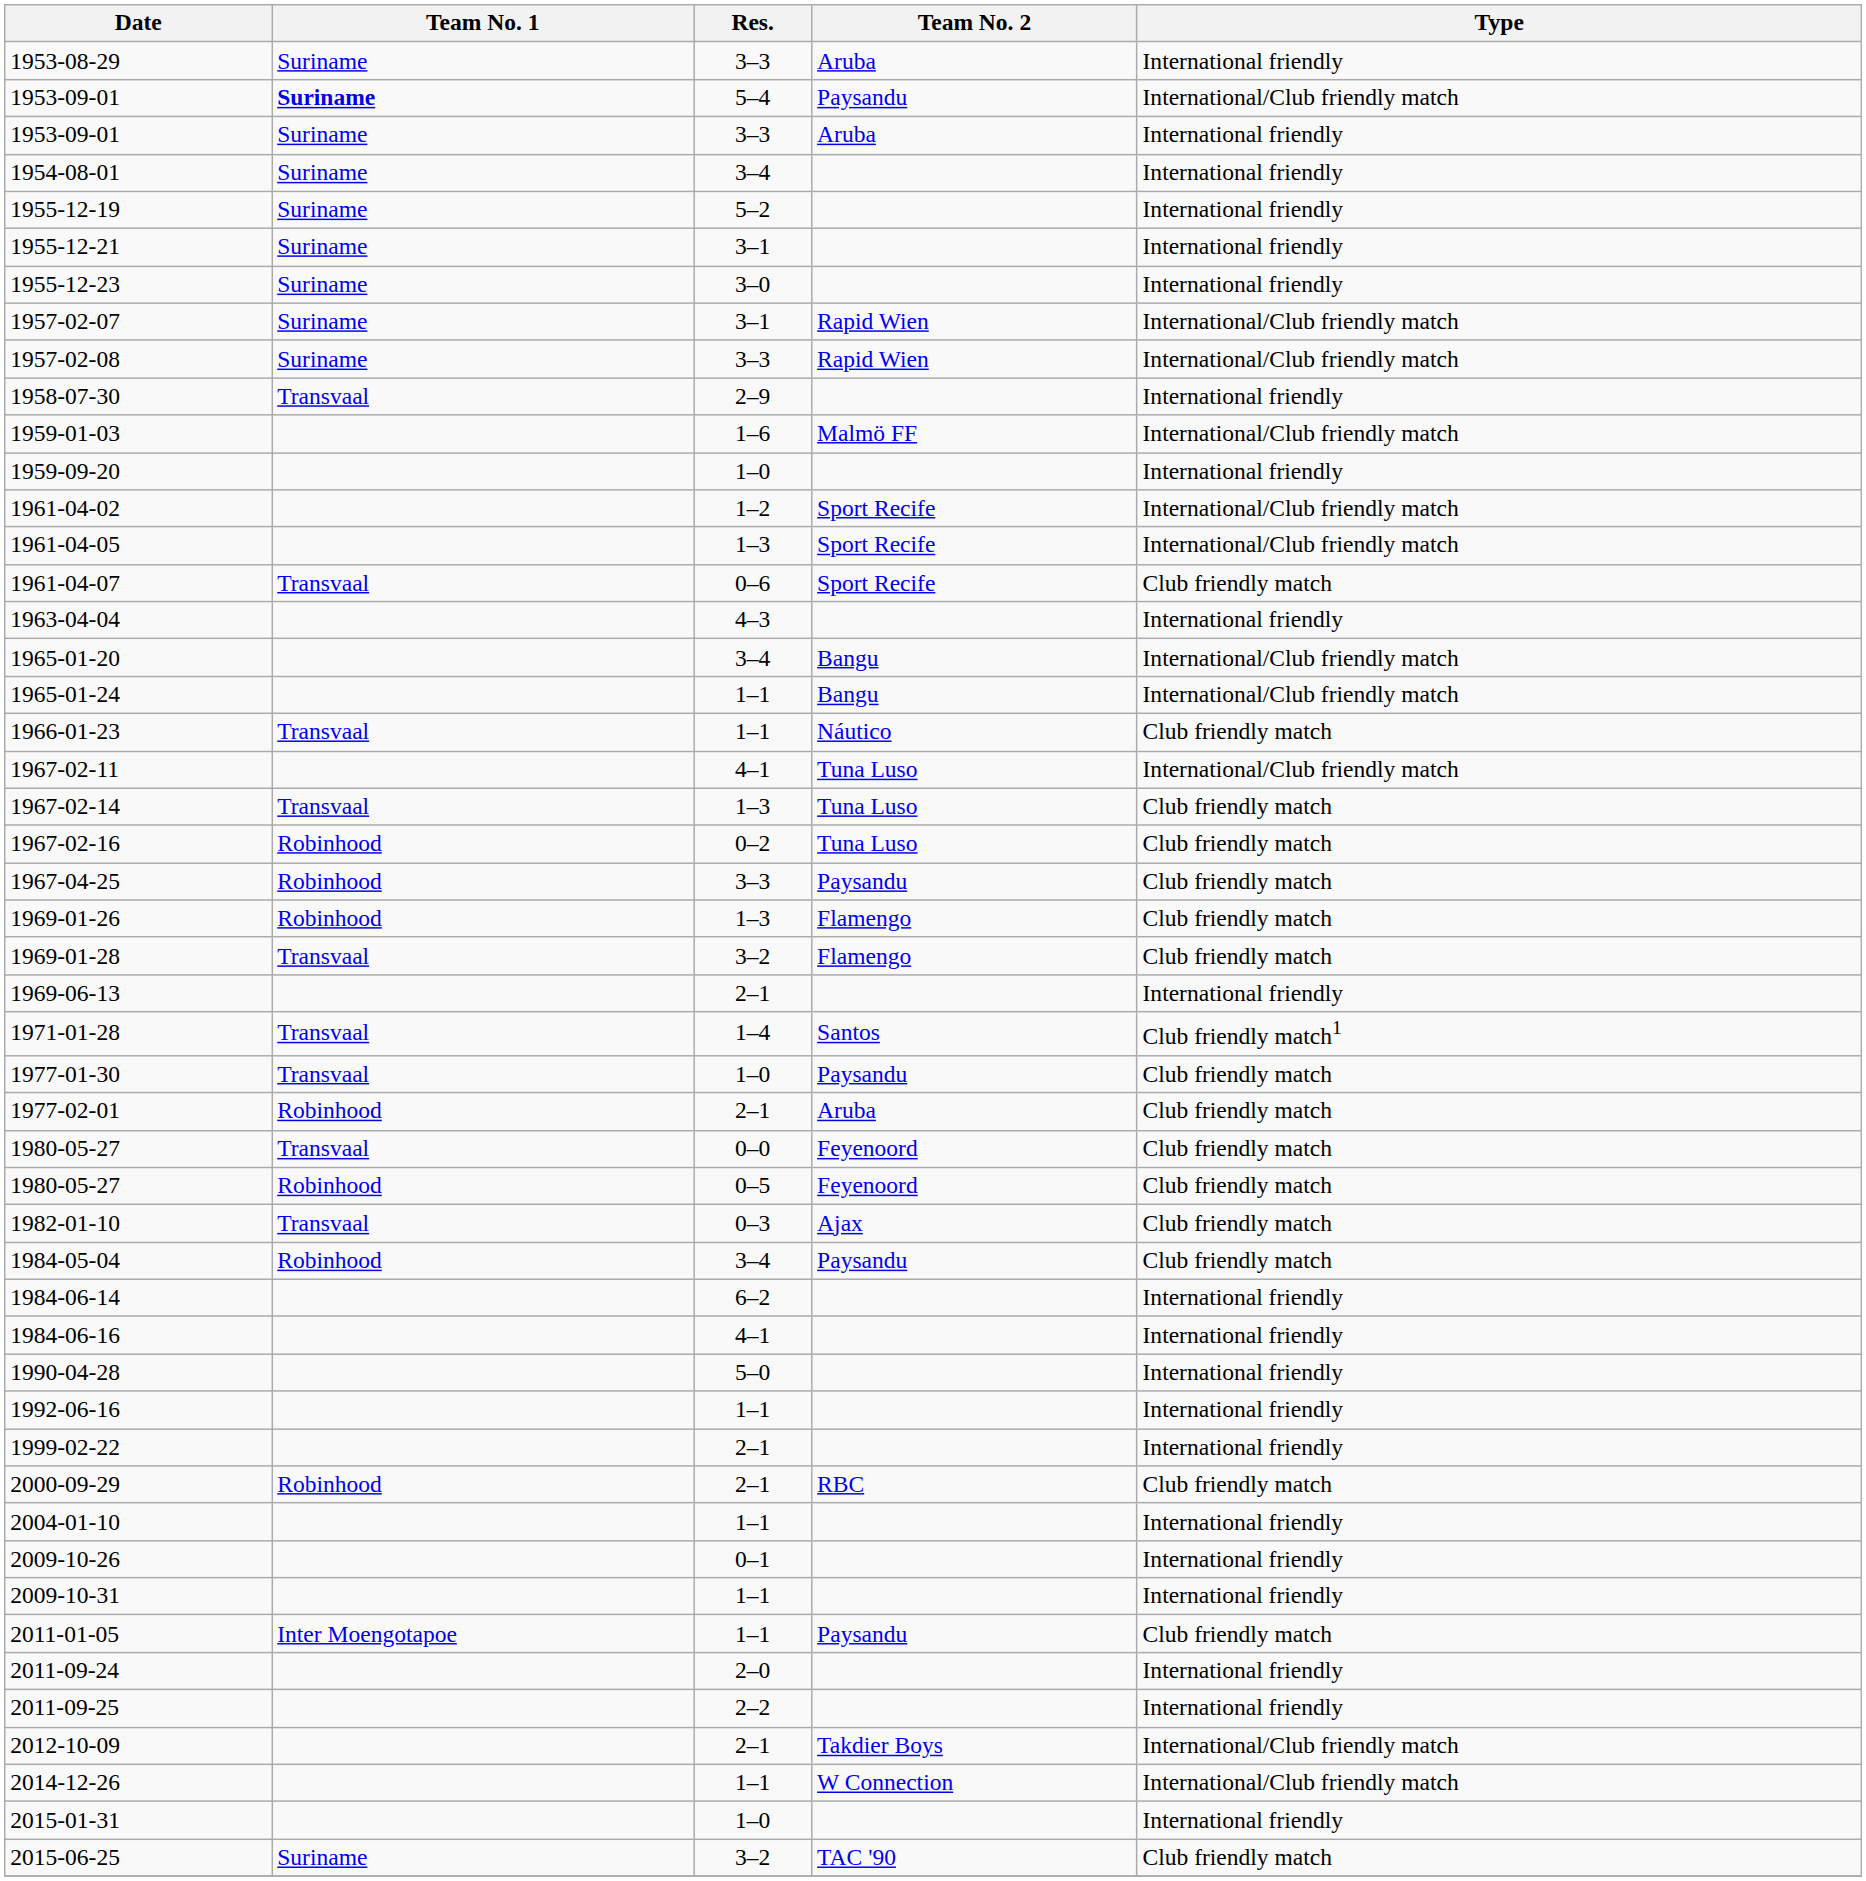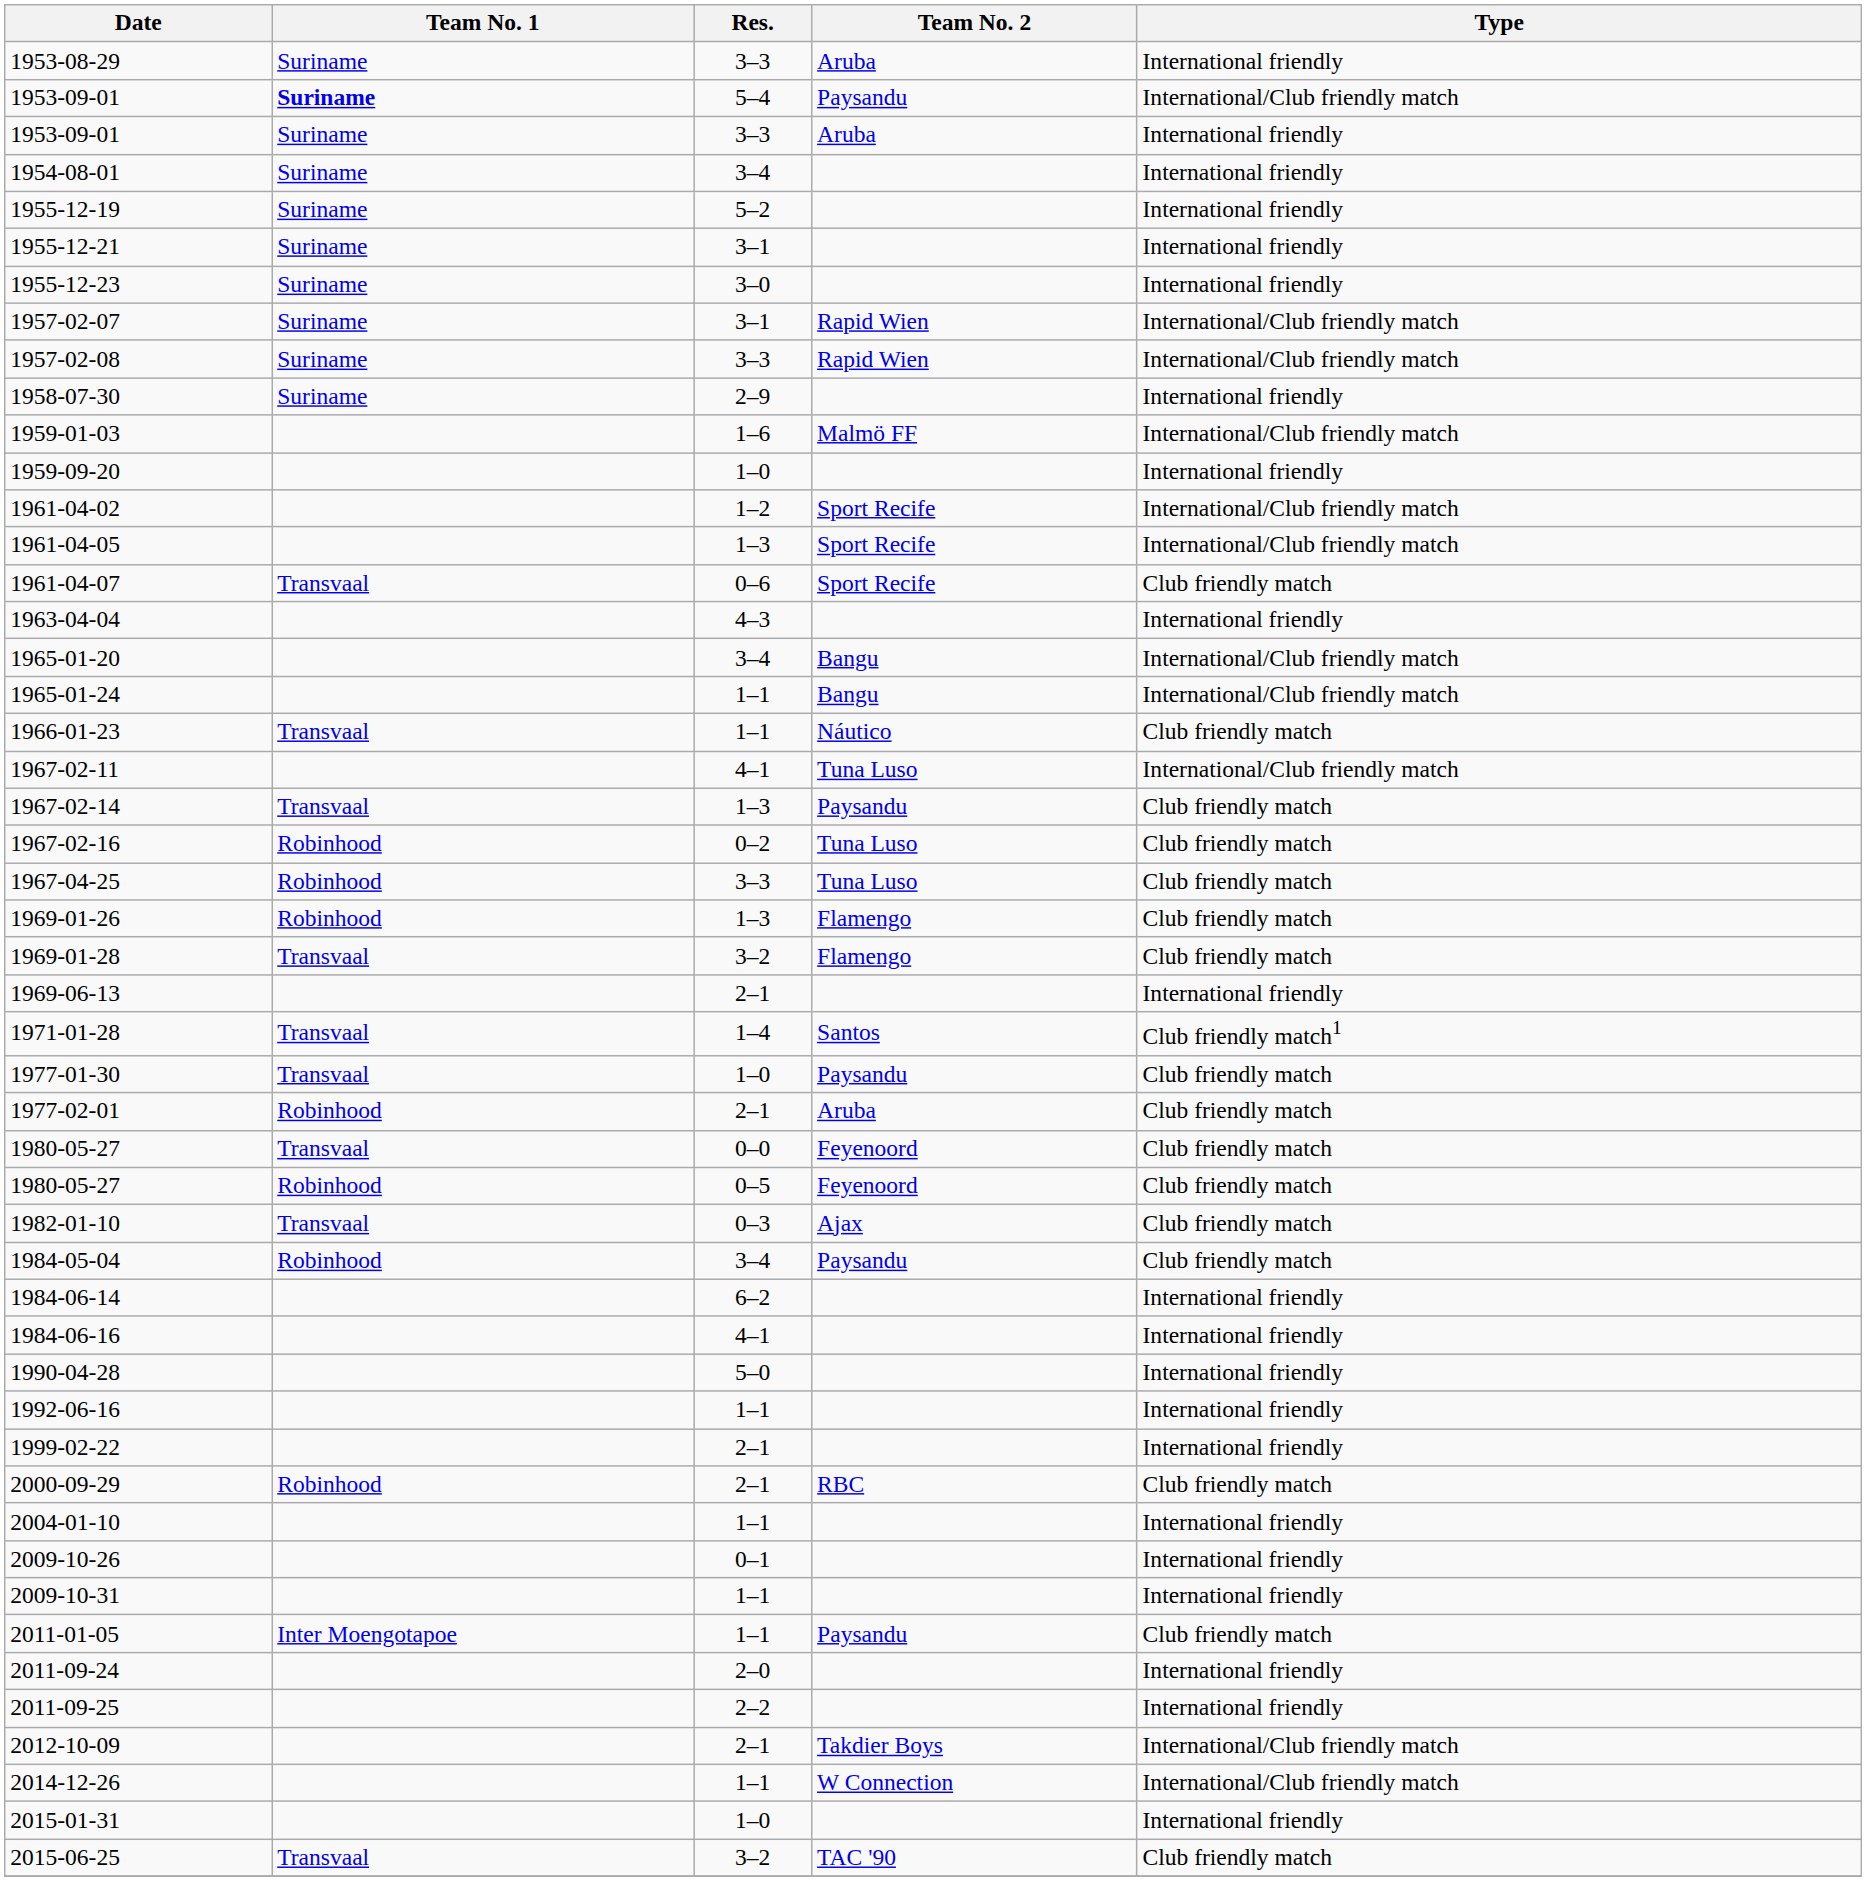1958-07-30 | Team No. 1: Transvaal -> Suriname
1967-02-14 | Team No. 2: Tuna Luso -> Paysandu
1967-04-25 | Team No. 2: Paysandu -> Tuna Luso
2015-06-25 | Team No. 1: Suriname -> Transvaal
